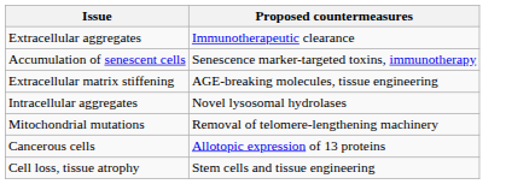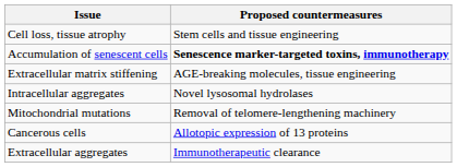rows swapped: Extracellular aggregates <-> Cell loss, tissue atrophy
Accumulation of senescent cells | Proposed countermeasures: normal -> bold
